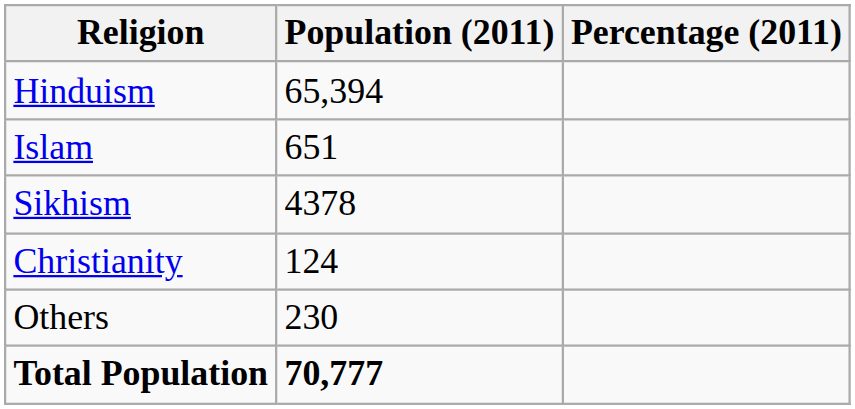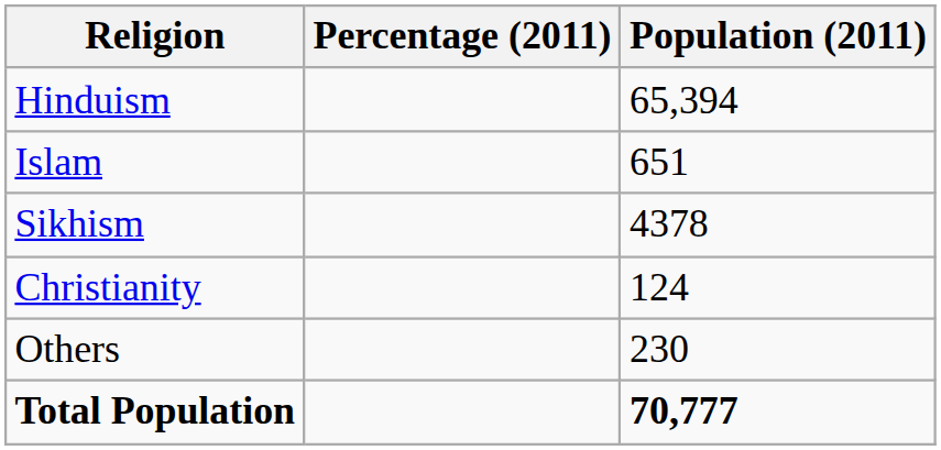columns swapped: Population (2011) <-> Percentage (2011)
